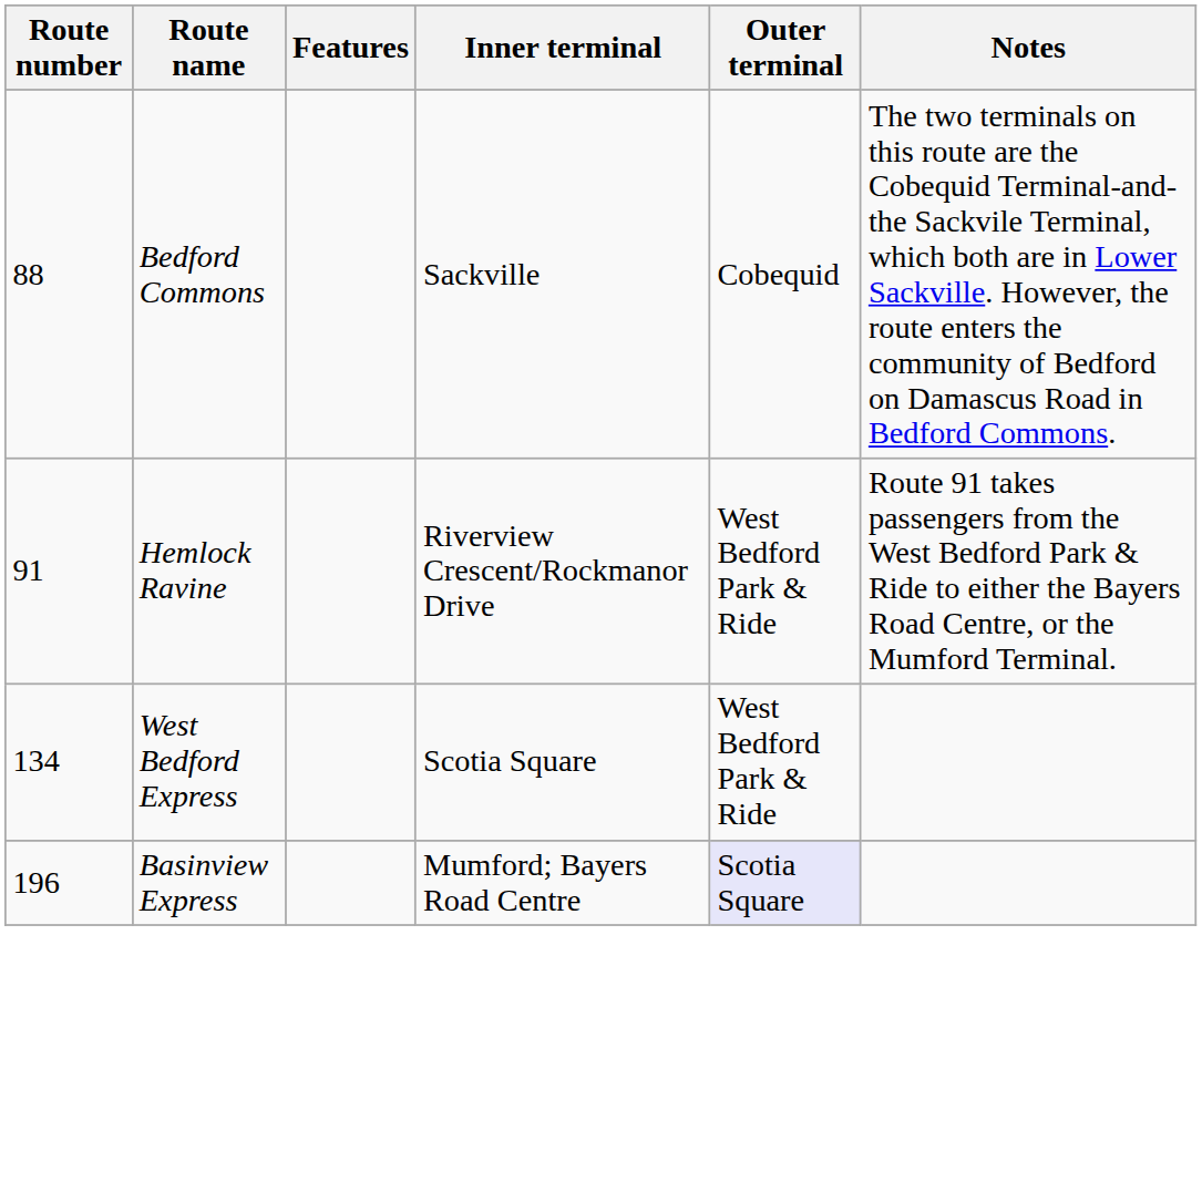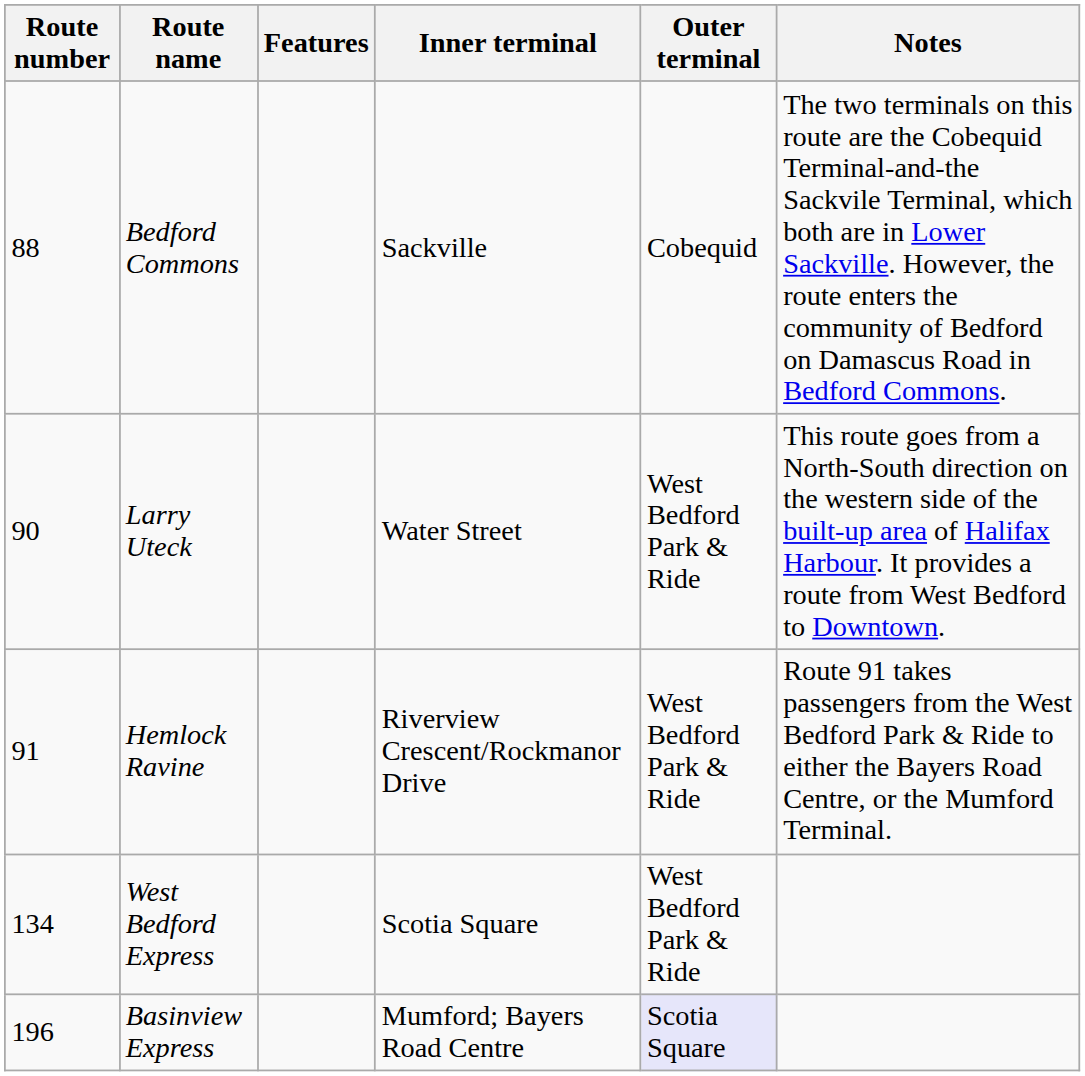+ row: 90 | Larry Uteck | Water Street | West Bedford Park & Ride | This route goes from a North-South direction on the western side of the built-up area of Halifax Harbour. It provides a route from West Bedford to Downtown.
